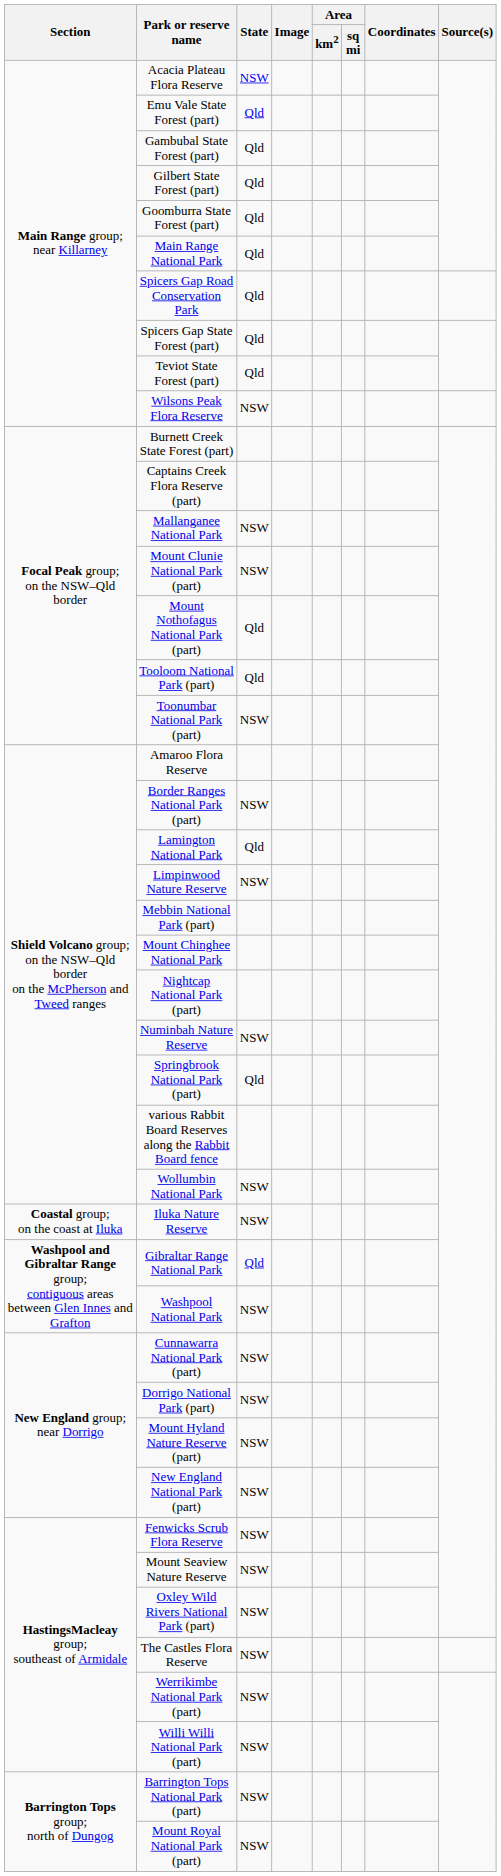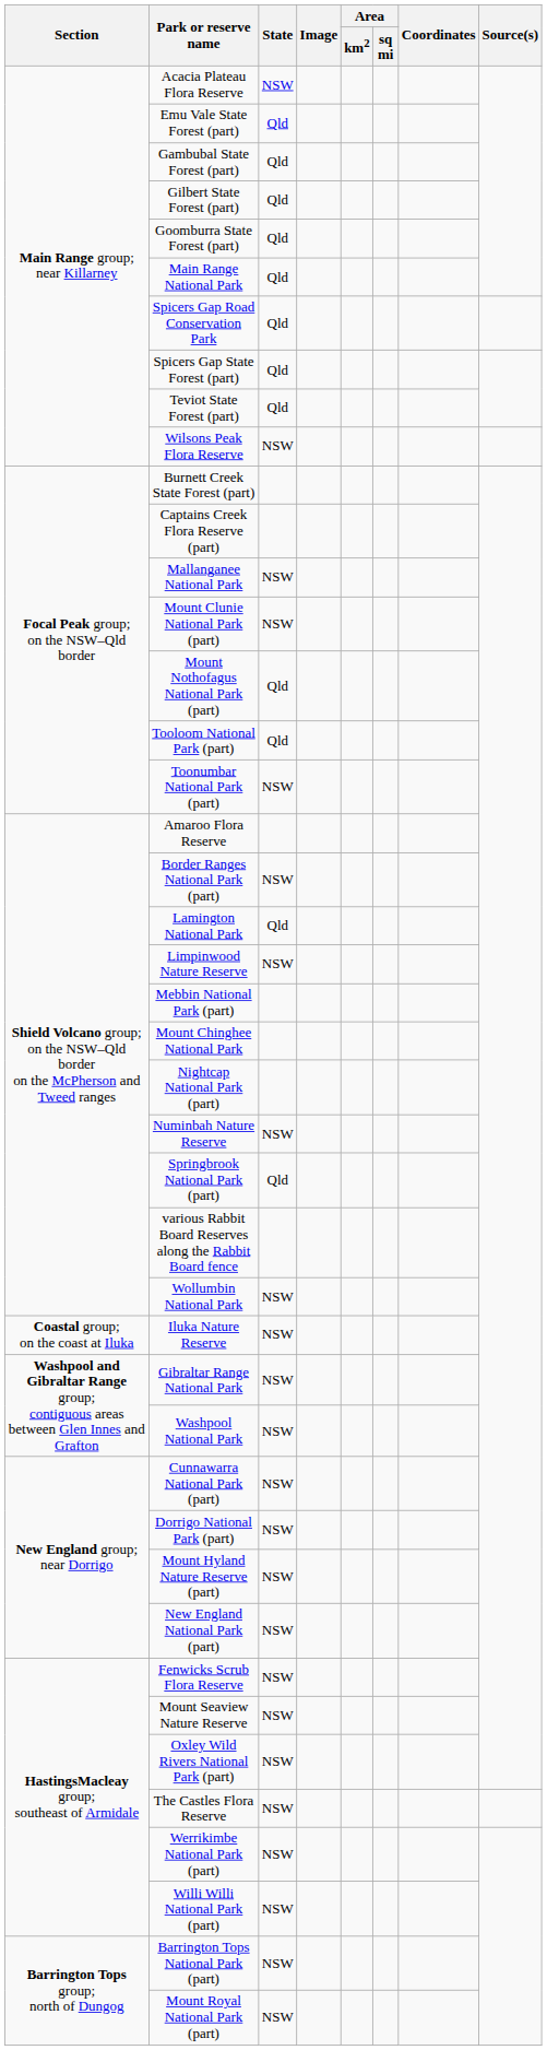Gibraltar Range National Park | State: Qld -> NSW
